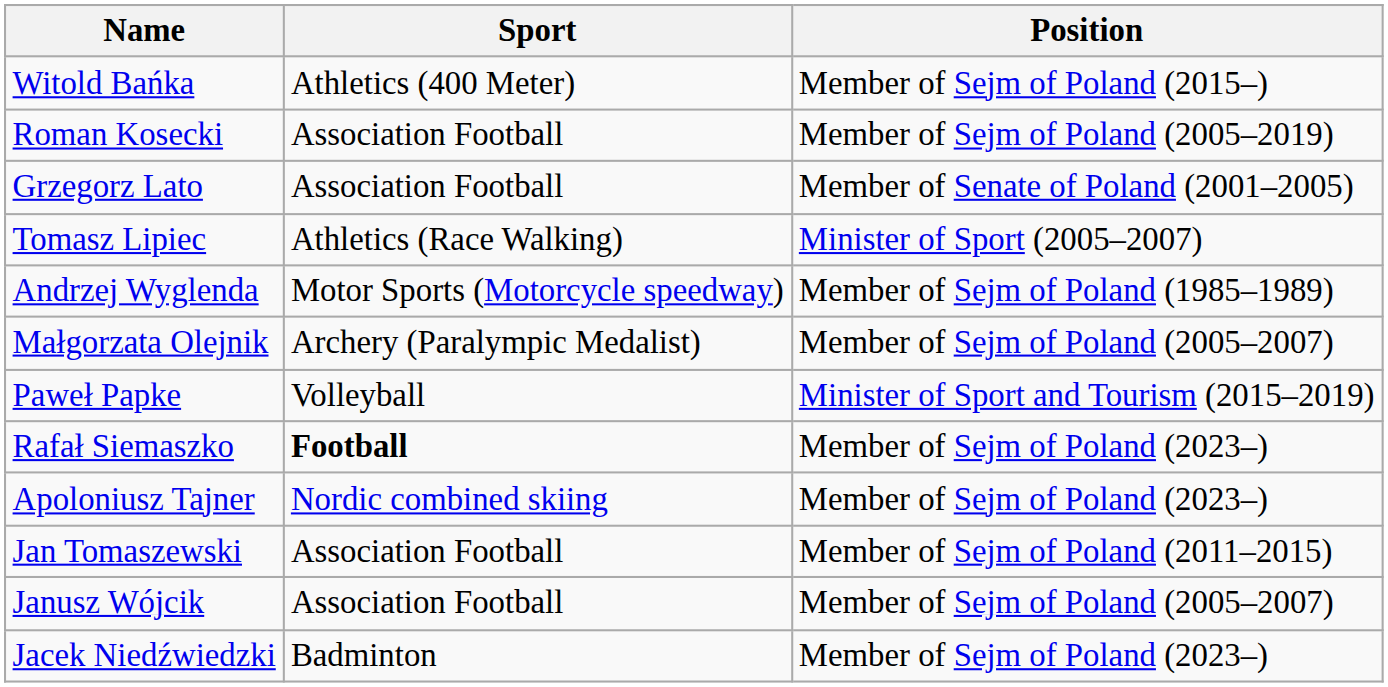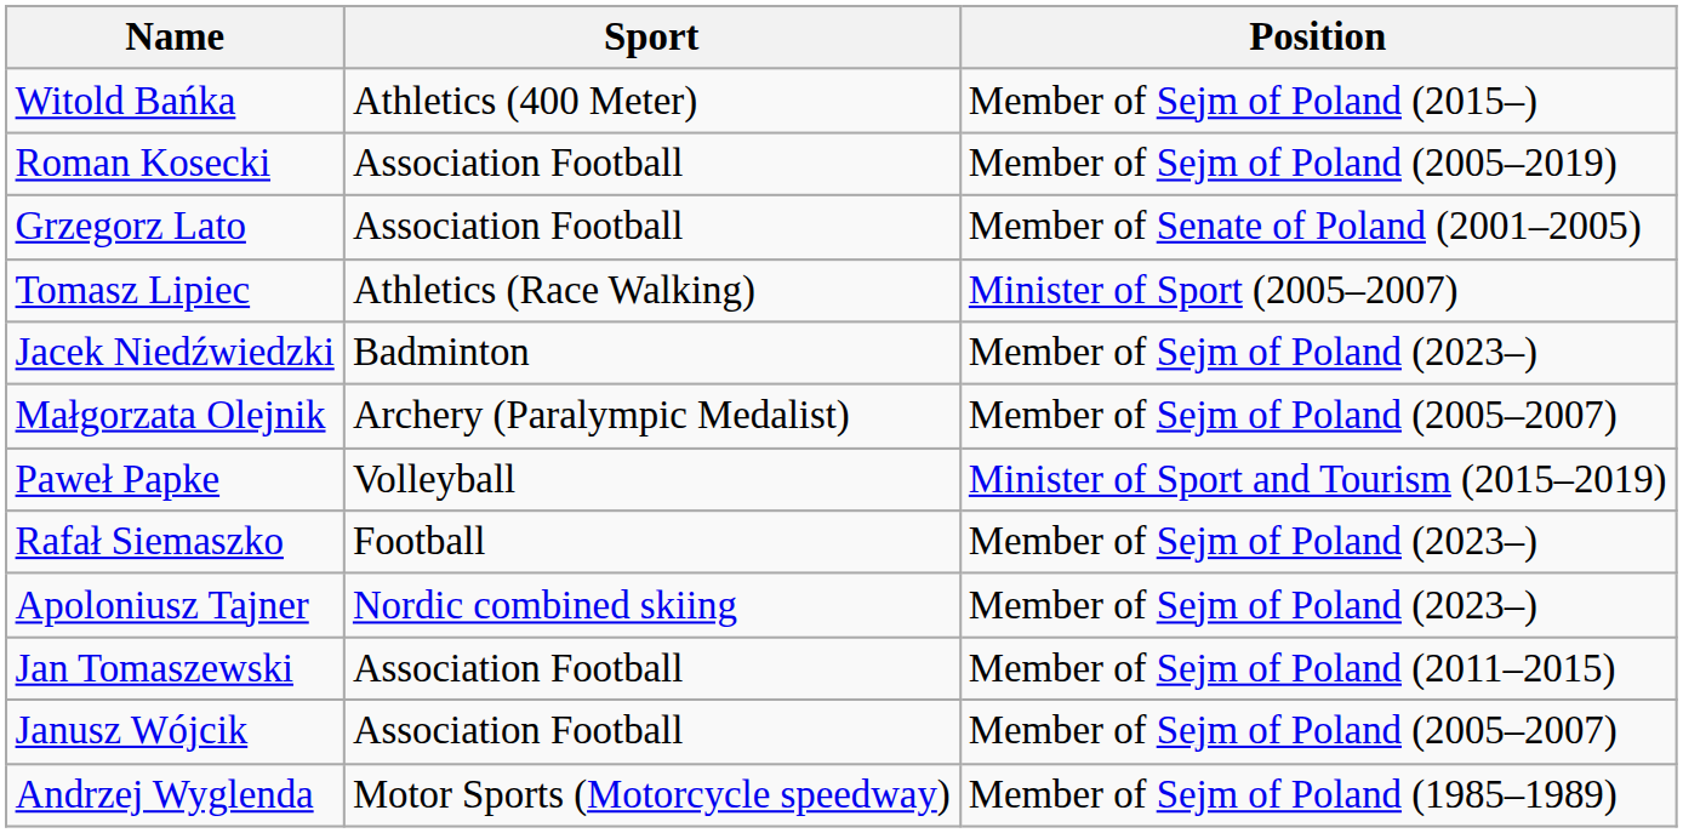rows swapped: Jacek Niedźwiedzki <-> Andrzej Wyglenda
Rafał Siemaszko | Sport: bold -> normal
